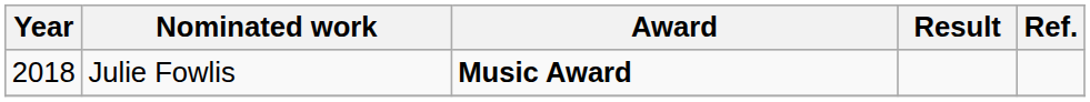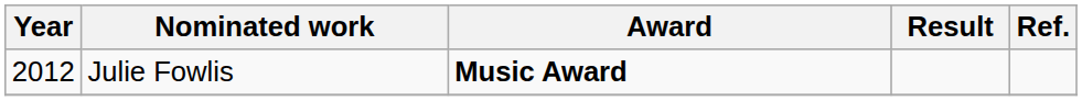Julie Fowlis | Year: 2018 -> 2012
